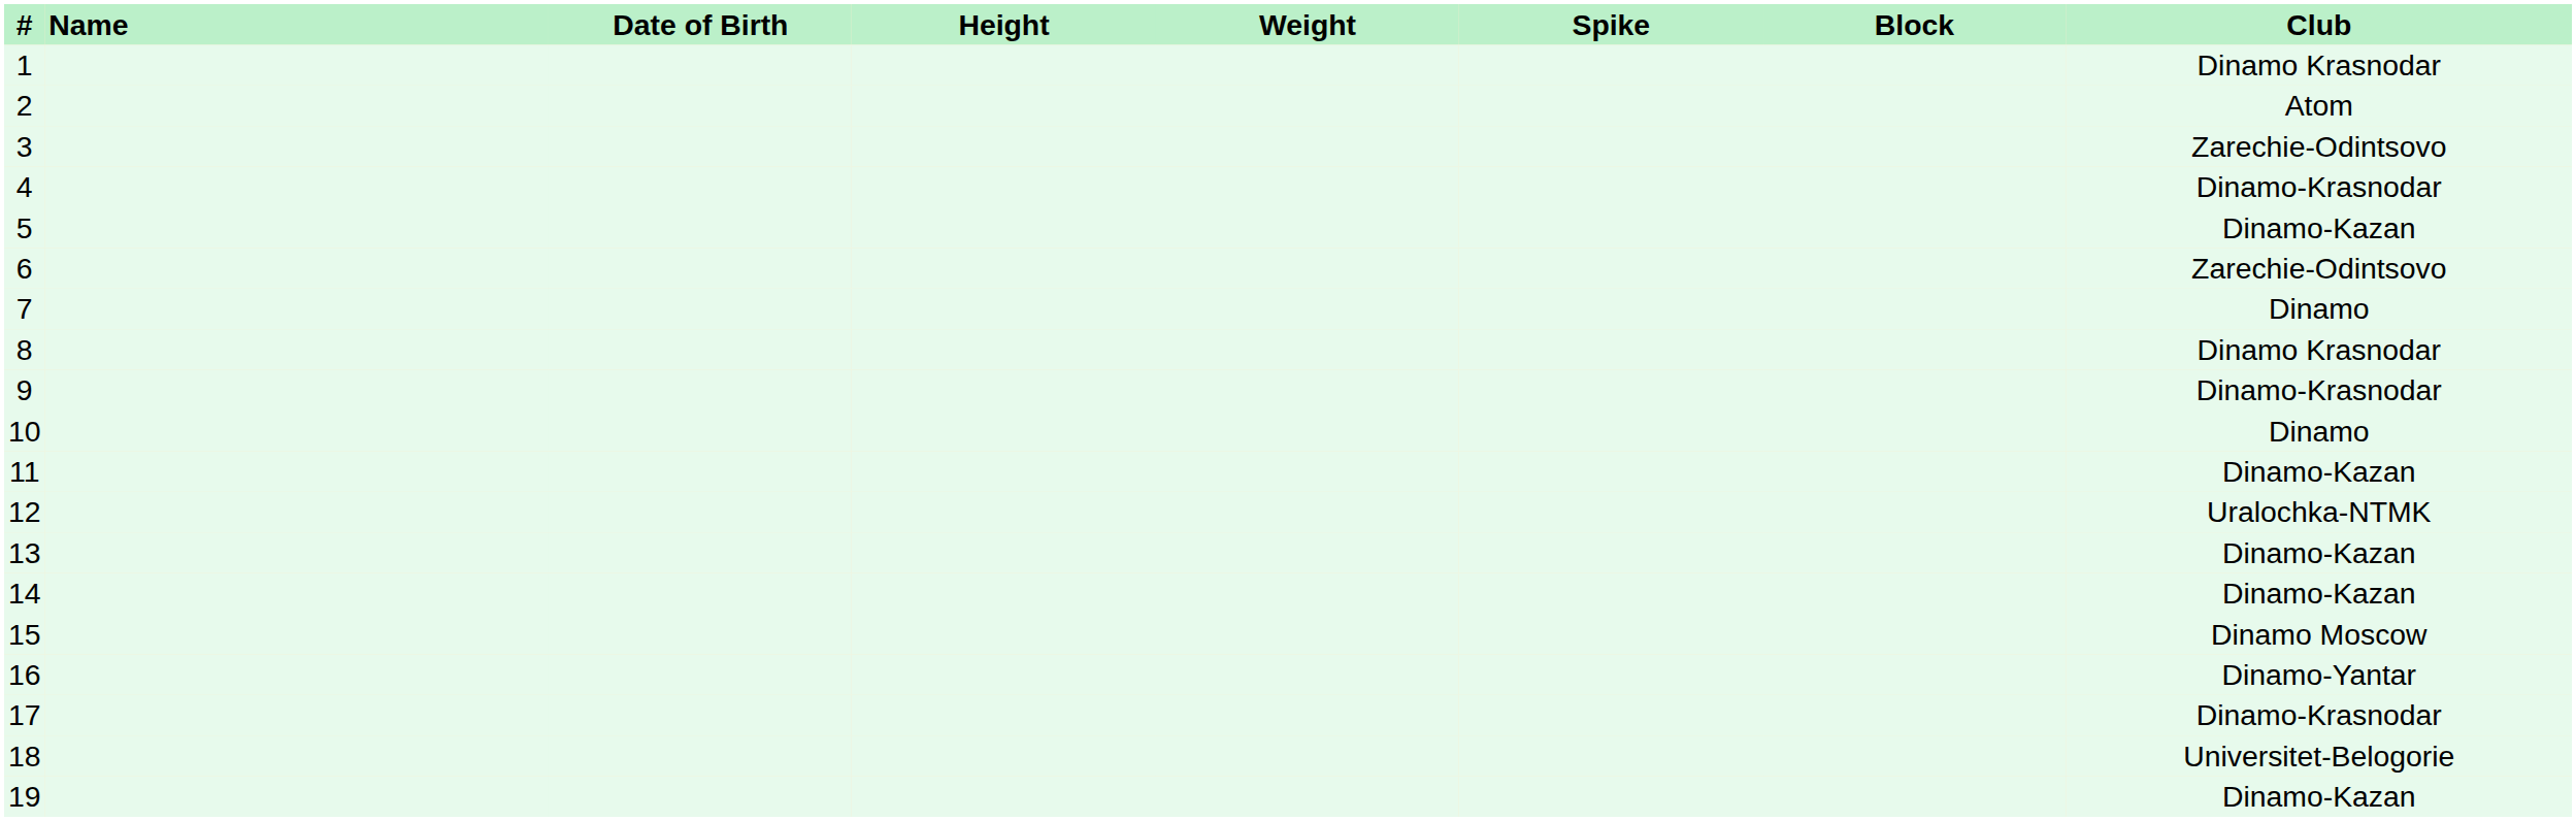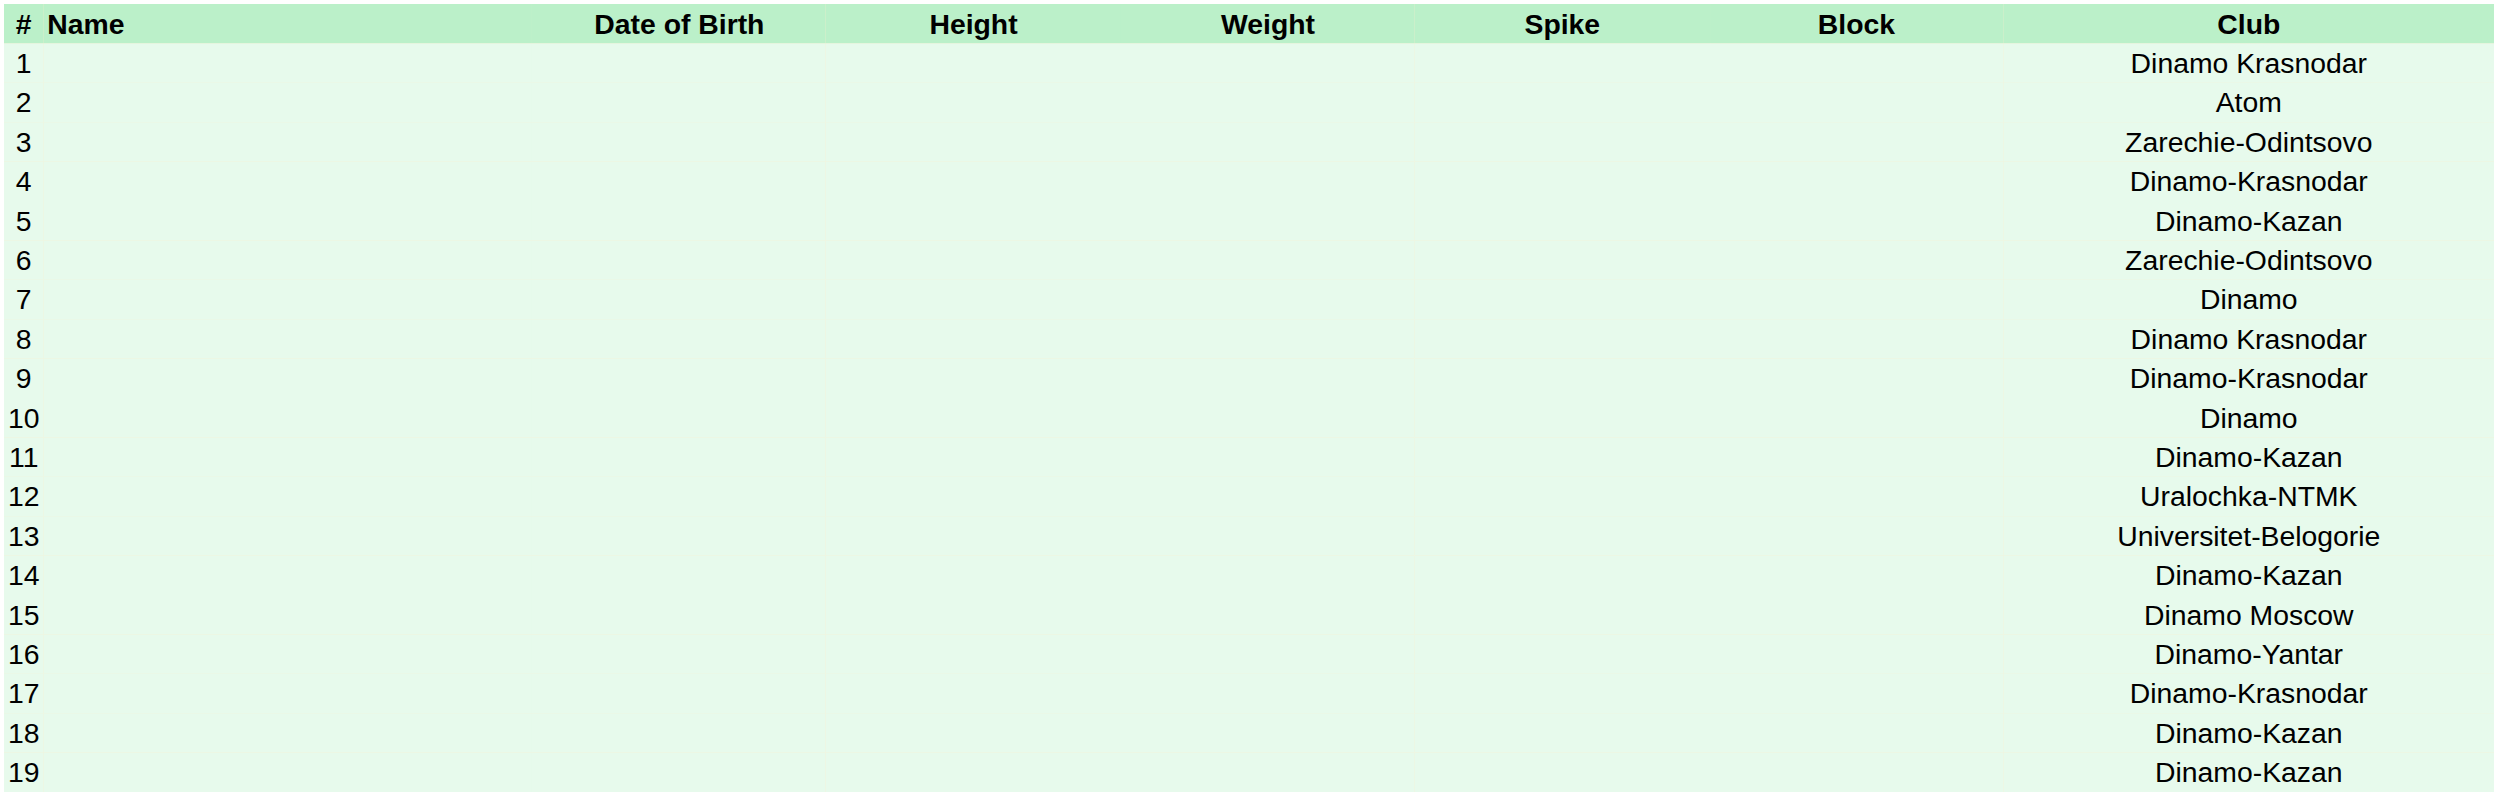13 | Club: Dinamo-Kazan -> Universitet-Belogorie
18 | Club: Universitet-Belogorie -> Dinamo-Kazan
